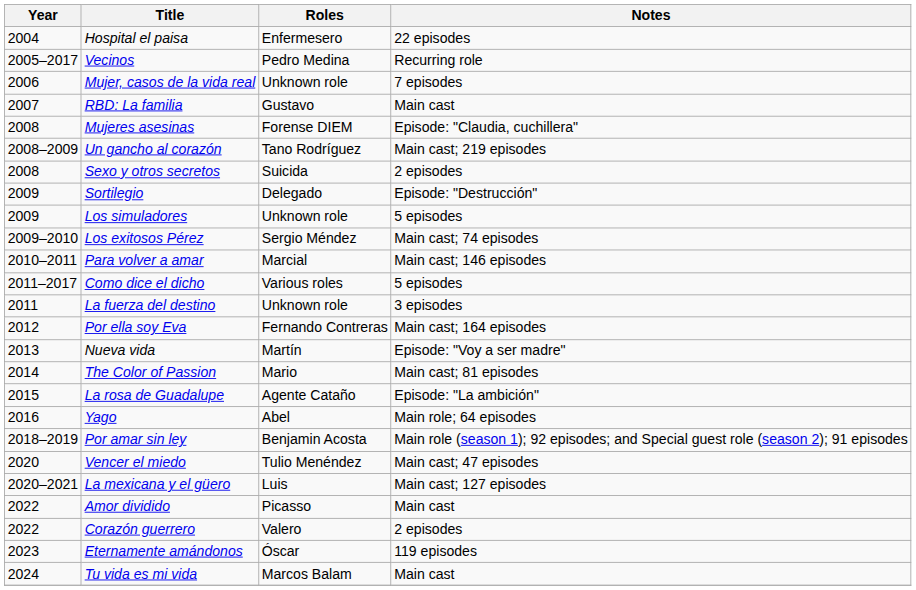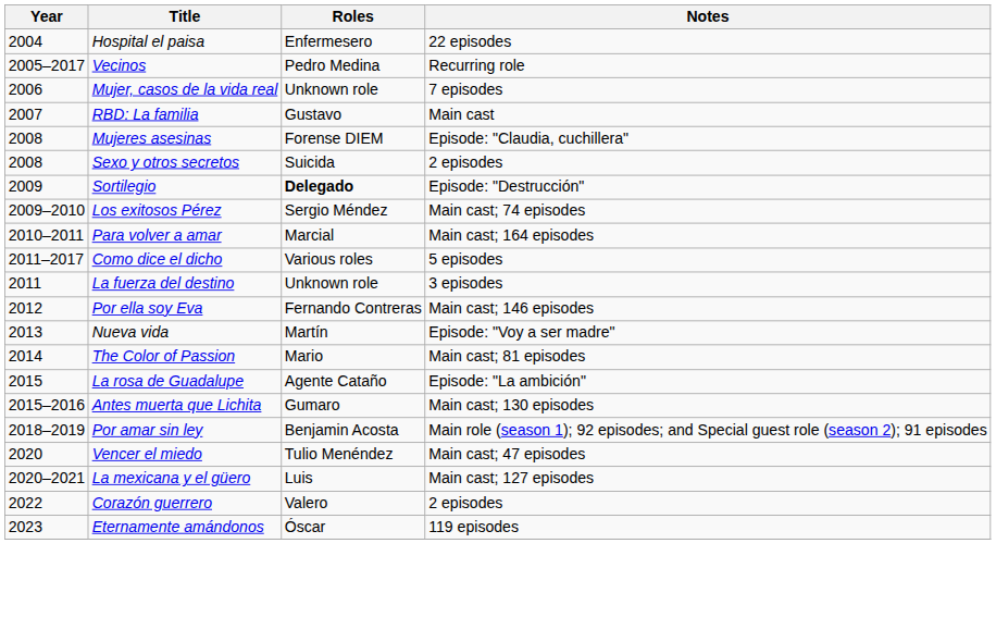- row: 2008–2009 | Un gancho al corazón | Tano Rodríguez | Main cast; 219 episodes
Sortilegio | Roles: normal -> bold
- row: 2009 | Los simuladores | Unknown role | 5 episodes
Para volver a amar | Notes: Main cast; 146 episodes -> Main cast; 164 episodes
Por ella soy Eva | Notes: Main cast; 164 episodes -> Main cast; 146 episodes
+ row: 2015–2016 | Antes muerta que Lichita | Gumaro | Main cast; 130 episodes
- row: 2016 | Yago | Abel | Main role; 64 episodes
- row: 2022 | Amor dividido | Picasso | Main cast
- row: 2024 | Tu vida es mi vida | Marcos Balam | Main cast
